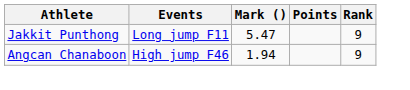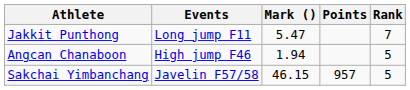Jakkit Punthong | Rank: 9 -> 7
Angcan Chanaboon | Rank: 9 -> 5
+ row: Sakchai Yimbanchang | Javelin F57/58 | 46.15 | 957 | 5
